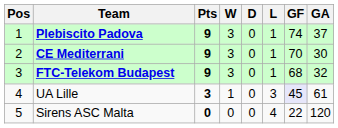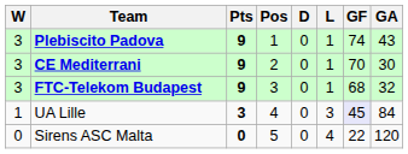columns swapped: Pos <-> W
Plebiscito Padova | GA: 37 -> 43
UA Lille | GA: 61 -> 84
